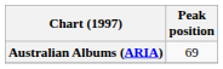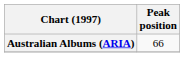Australian Albums (ARIA) | Peak position: 69 -> 66
